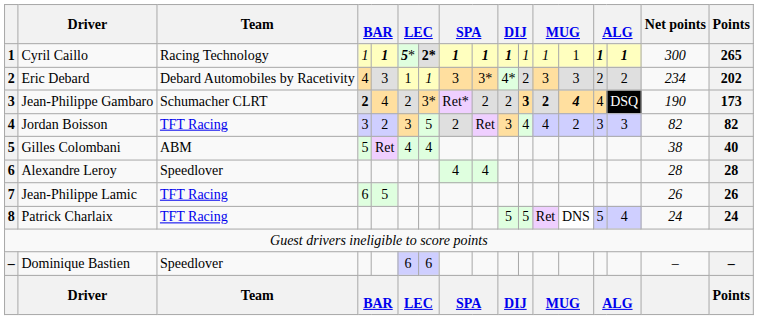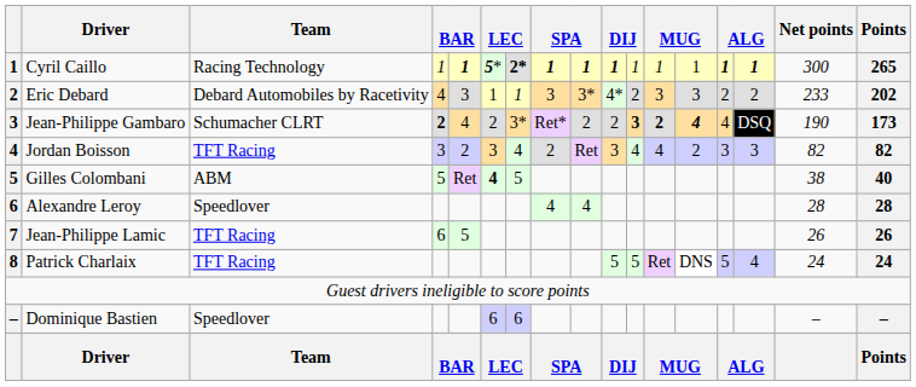Eric Debard | Net points: 234 -> 233
Jordan Boisson | column 7: 5 -> 4
Gilles Colombani | column 6: normal -> bold
Gilles Colombani | column 7: 4 -> 5
